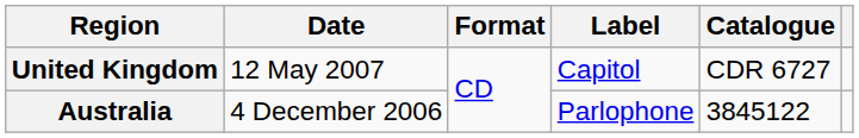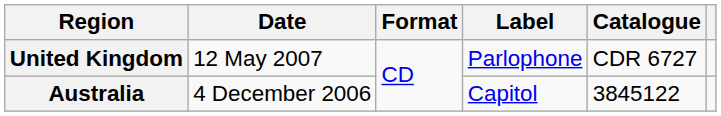United Kingdom | Label: Capitol -> Parlophone
Australia | Label: Parlophone -> Capitol
